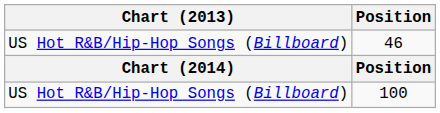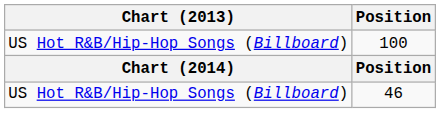rows swapped: 46 <-> 100
